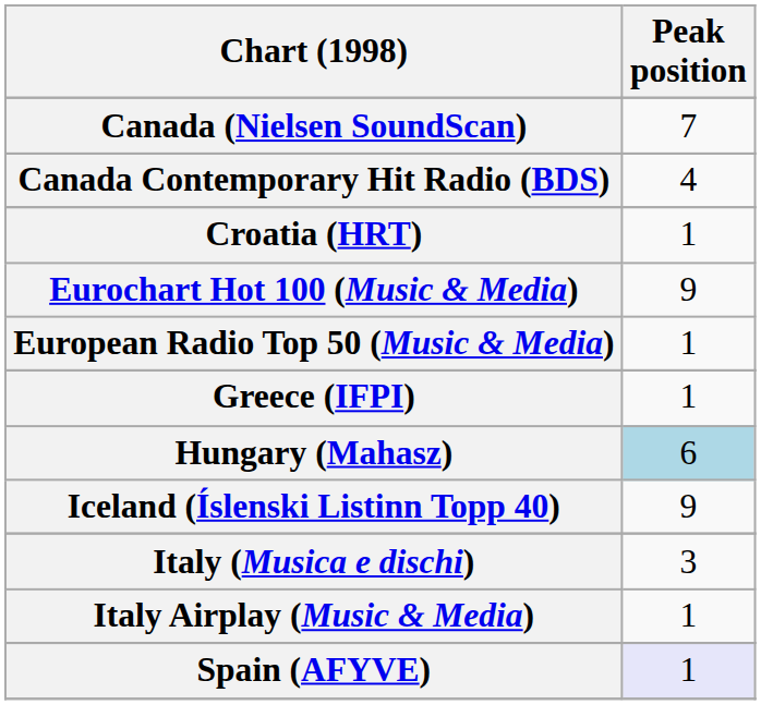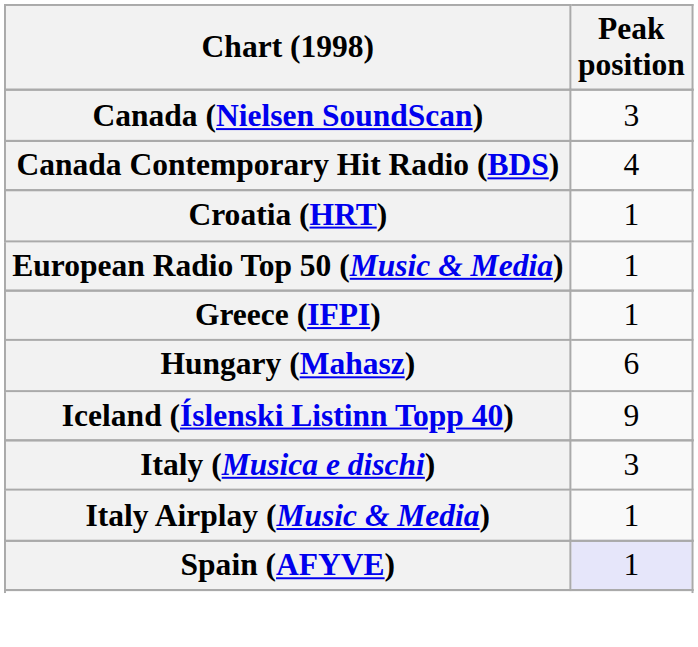Canada (Nielsen SoundScan) | Peak position: 7 -> 3
- row: Eurochart Hot 100 (Music & Media) | 9
Hungary (Mahasz) | Peak position: lightblue background -> no background
